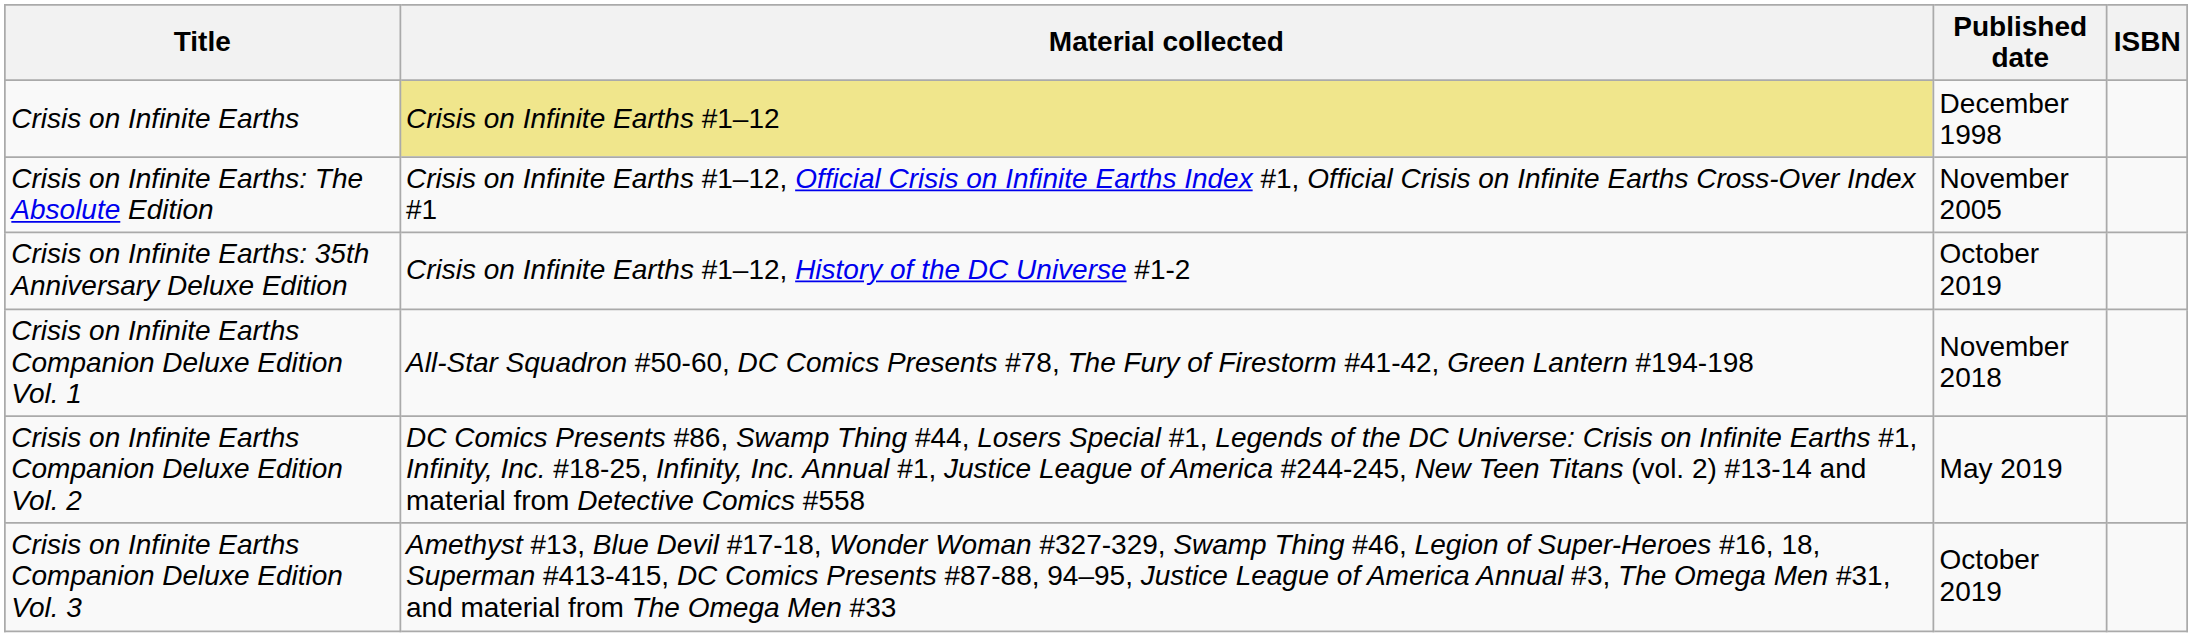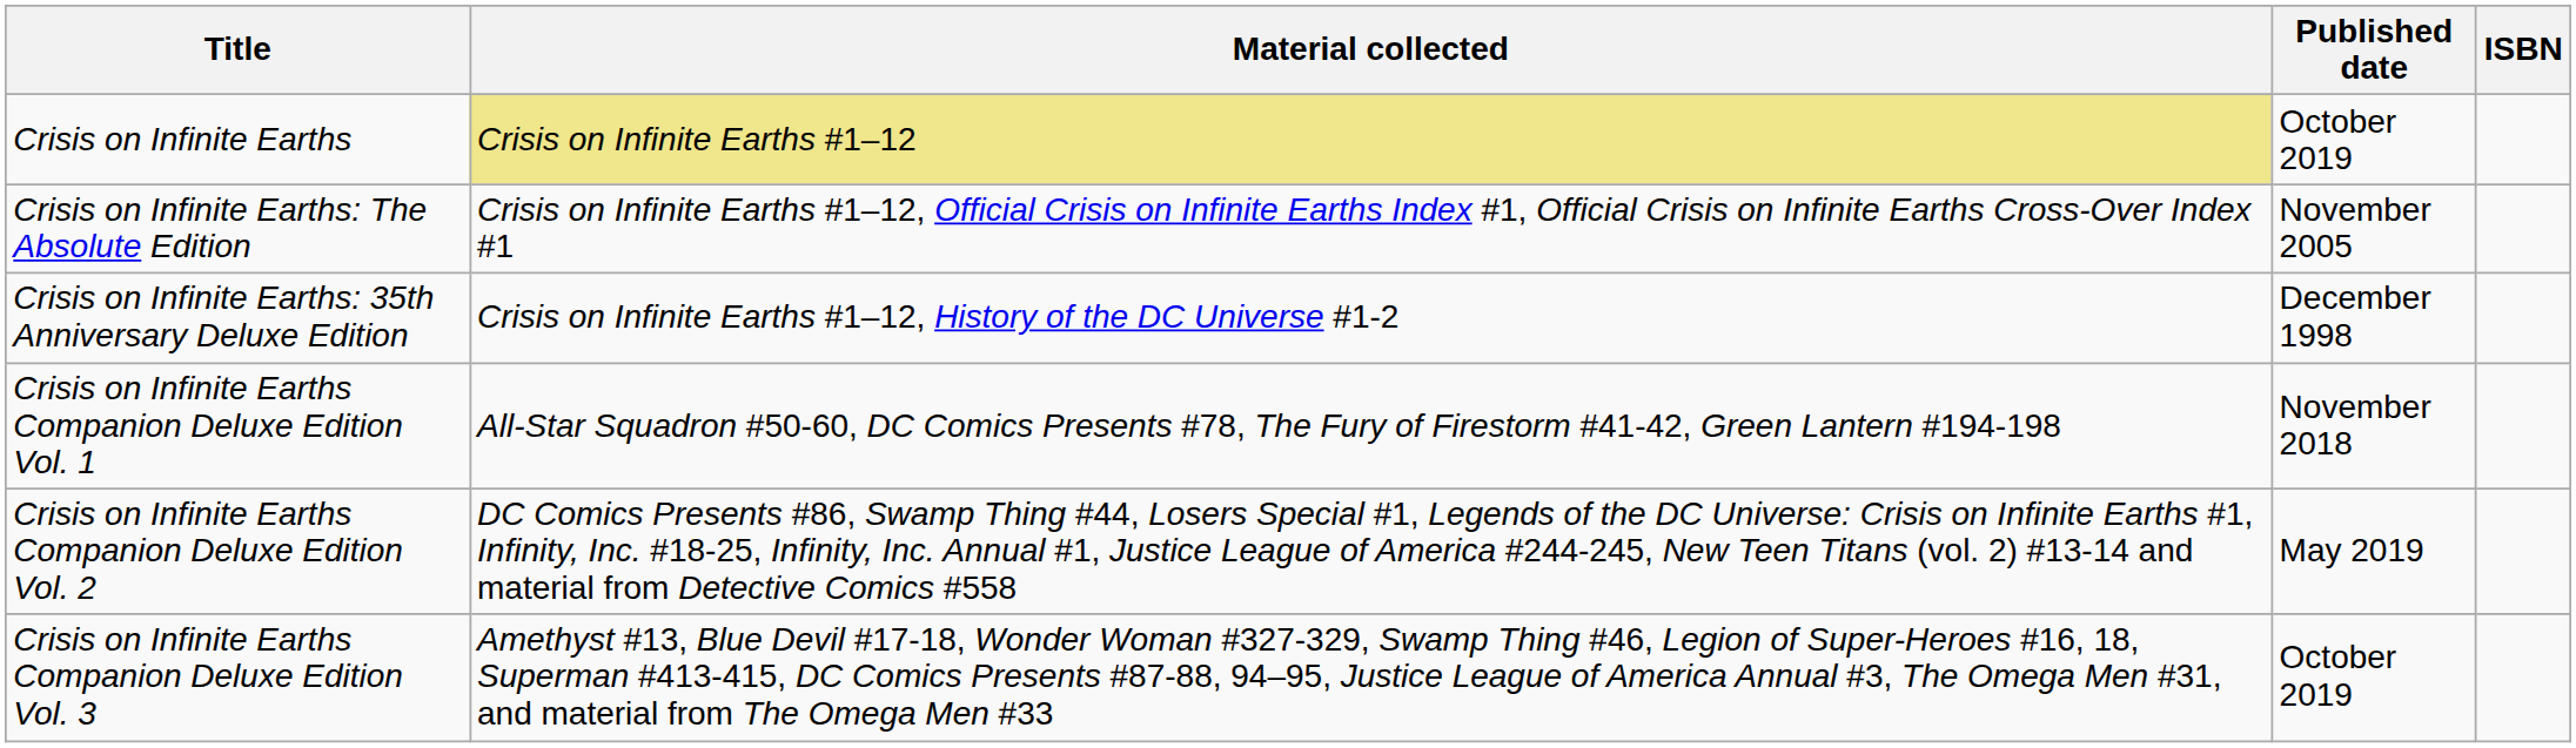Crisis on Infinite Earths | Published date: December 1998 -> October 2019
Crisis on Infinite Earths: 35th Anniversary Deluxe Edition | Published date: October 2019 -> December 1998
